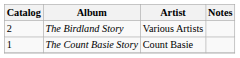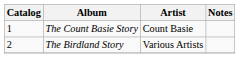rows swapped: The Count Basie Story <-> The Birdland Story
